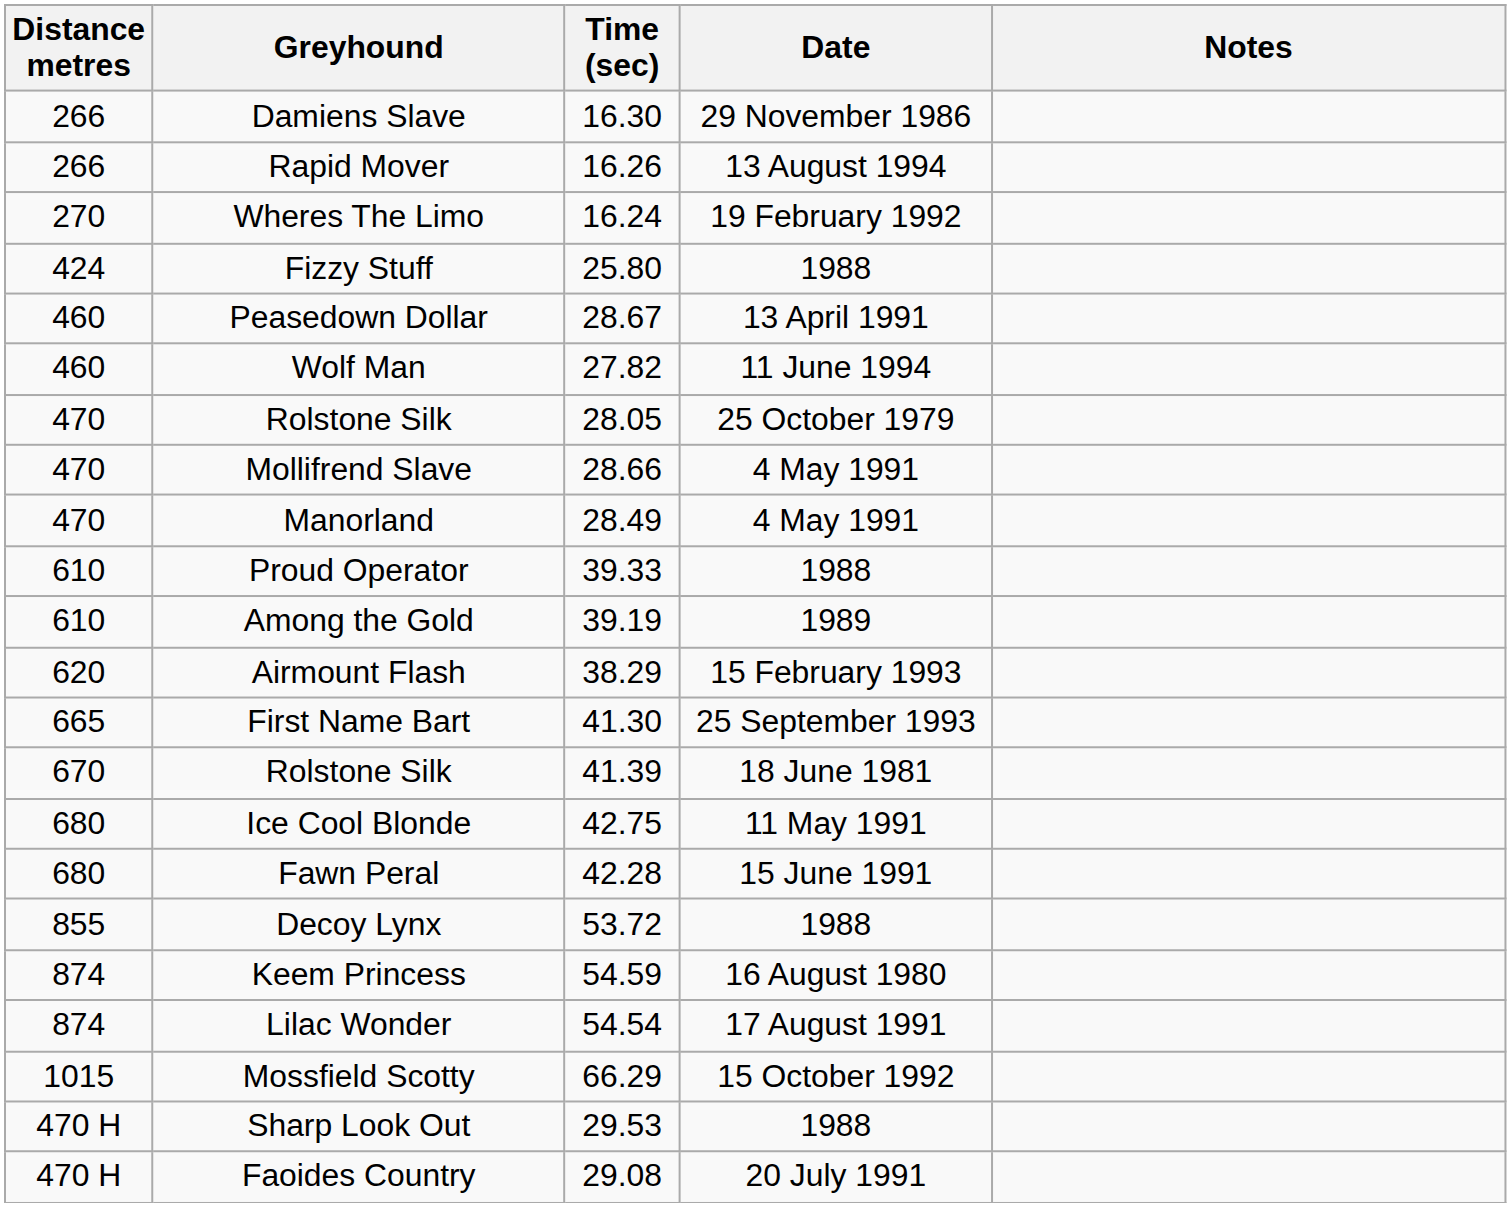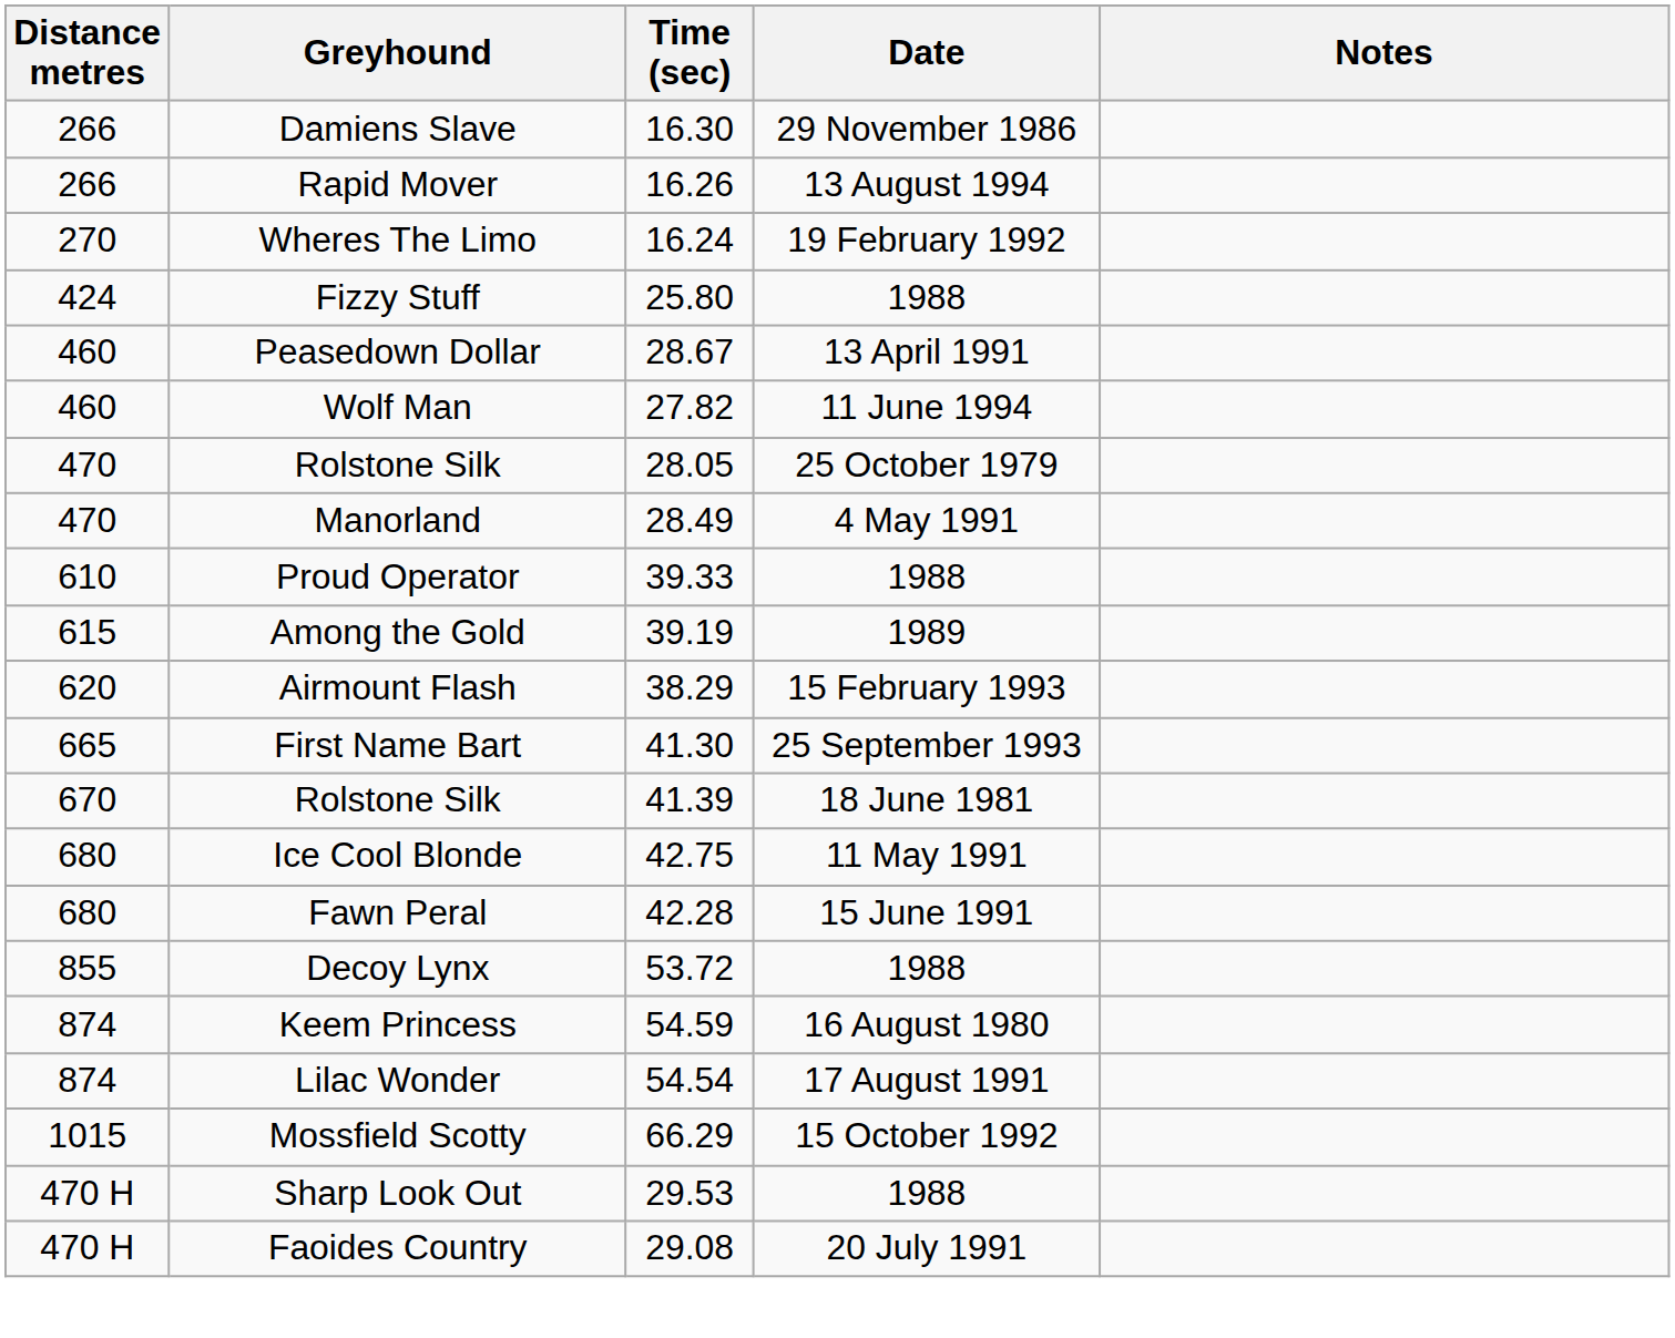- row: 470 | Mollifrend Slave | 28.66 | 4 May 1991
Among the Gold | Distance metres: 610 -> 615
